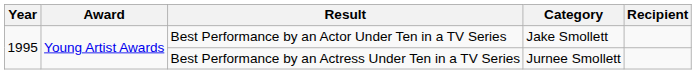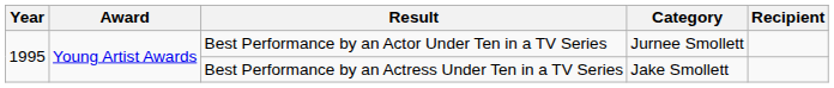Best Performance by an Actor Under Ten in a TV Series | Category: Jake Smollett -> Jurnee Smollett
Best Performance by an Actress Under Ten in a TV Series | Category: Jurnee Smollett -> Jake Smollett
